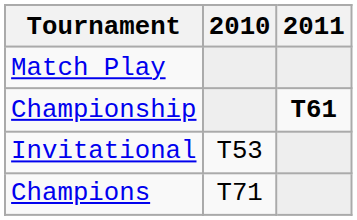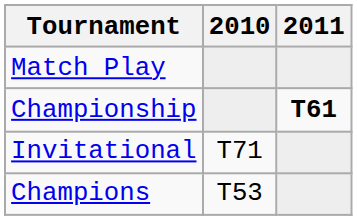Invitational | 2010: T53 -> T71
Champions | 2010: T71 -> T53
